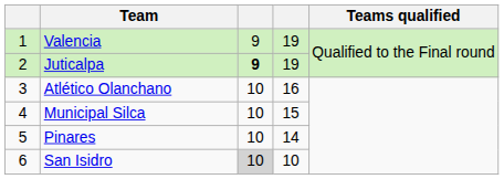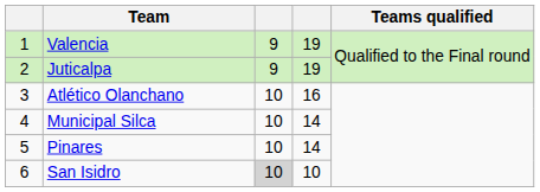Juticalpa | column 3: bold -> normal
Municipal Silca | column 4: 15 -> 14
